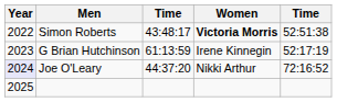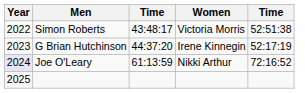Simon Roberts | Women: bold -> normal
G Brian Hutchinson | column 3: 61:13:59 -> 44:37:20
Joe O'Leary | column 3: 44:37:20 -> 61:13:59
